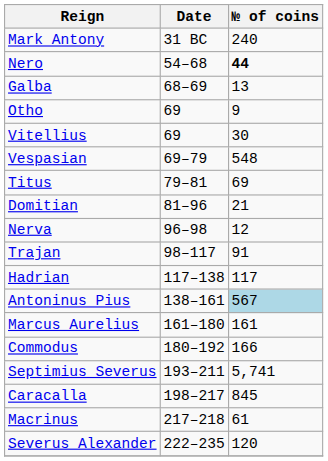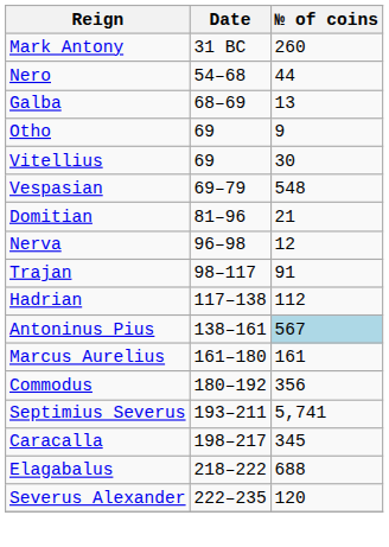Mark Antony | № of coins: 240 -> 260
Nero | № of coins: bold -> normal
- row: Titus | 79–81 | 69
Hadrian | № of coins: 117 -> 112
Commodus | № of coins: 166 -> 356
Caracalla | № of coins: 845 -> 345
- row: Macrinus | 217–218 | 61
+ row: Elagabalus | 218–222 | 688
